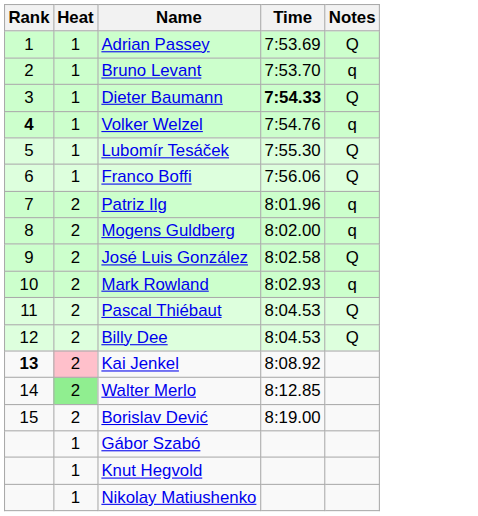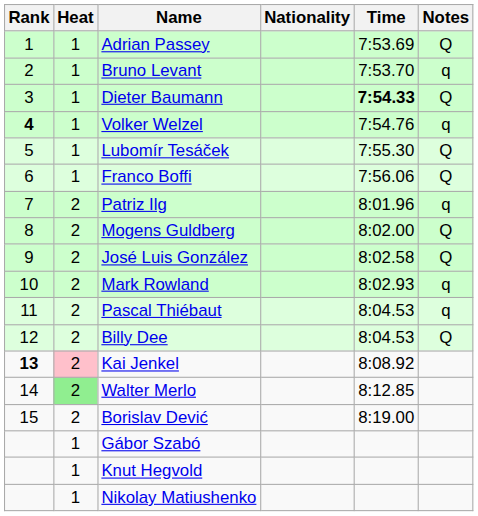+ column: Nationality
Mogens Guldberg | Notes: q -> Q
Pascal Thiébaut | Notes: Q -> q
